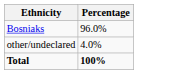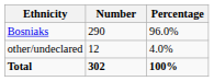+ column: Number | 290 | 12 | 302
